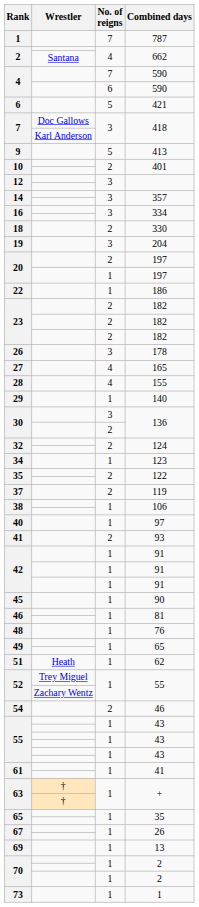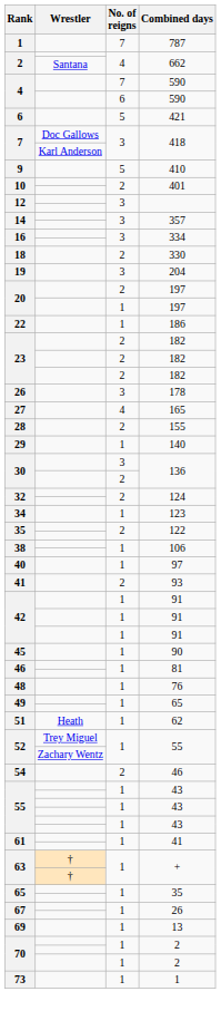9 | Combined days: 413 -> 410
28 | No. of reigns: 4 -> 2
- row: 37 | 2 | 119
